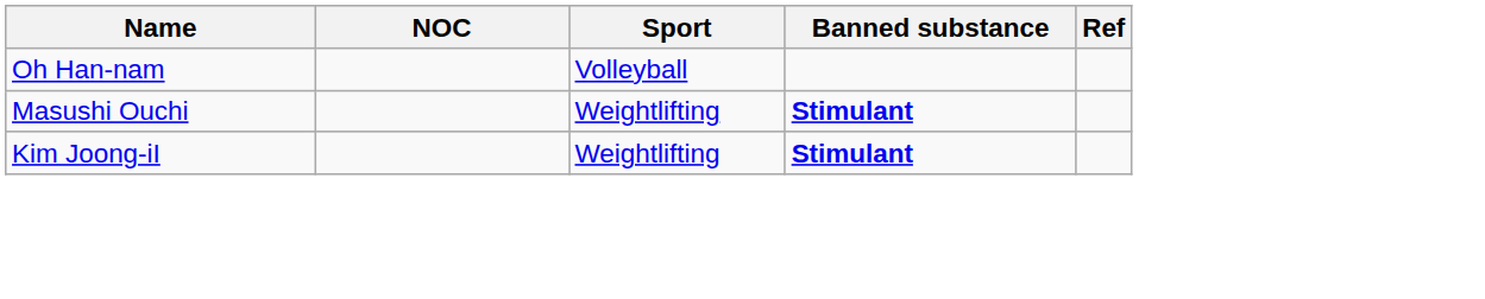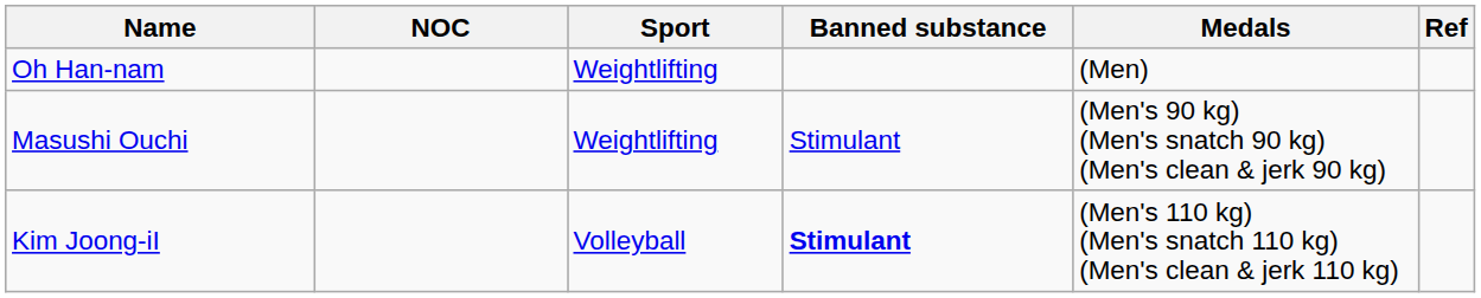+ column: Medals | (Men) | (Men's 90 kg) (Men's snatch 90 kg) (Men's clean & jerk 90 kg) | (Men's 110 kg) (Men's snatch 110 kg) (Men's clean & jerk 110 kg)
Oh Han-nam | Sport: Volleyball -> Weightlifting
Masushi Ouchi | Banned substance: bold -> normal
Kim Joong-iI | Sport: Weightlifting -> Volleyball
